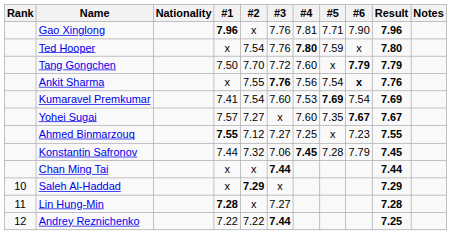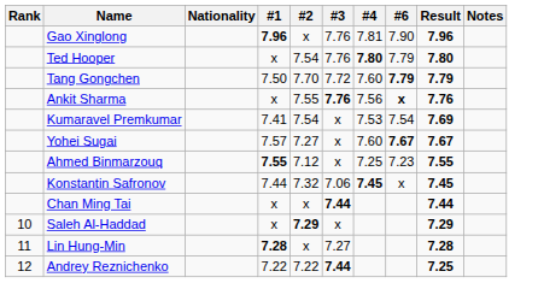- column: #5 | 7.71 | 7.59 | x | 7.54 | 7.69 | 7.35 | x | 7.28
Ted Hooper | #6: x -> 7.79
Kumaravel Premkumar | #3: 7.60 -> x
Ahmed Binmarzouq | #3: 7.27 -> x
Konstantin Safronov | #6: 7.79 -> x
